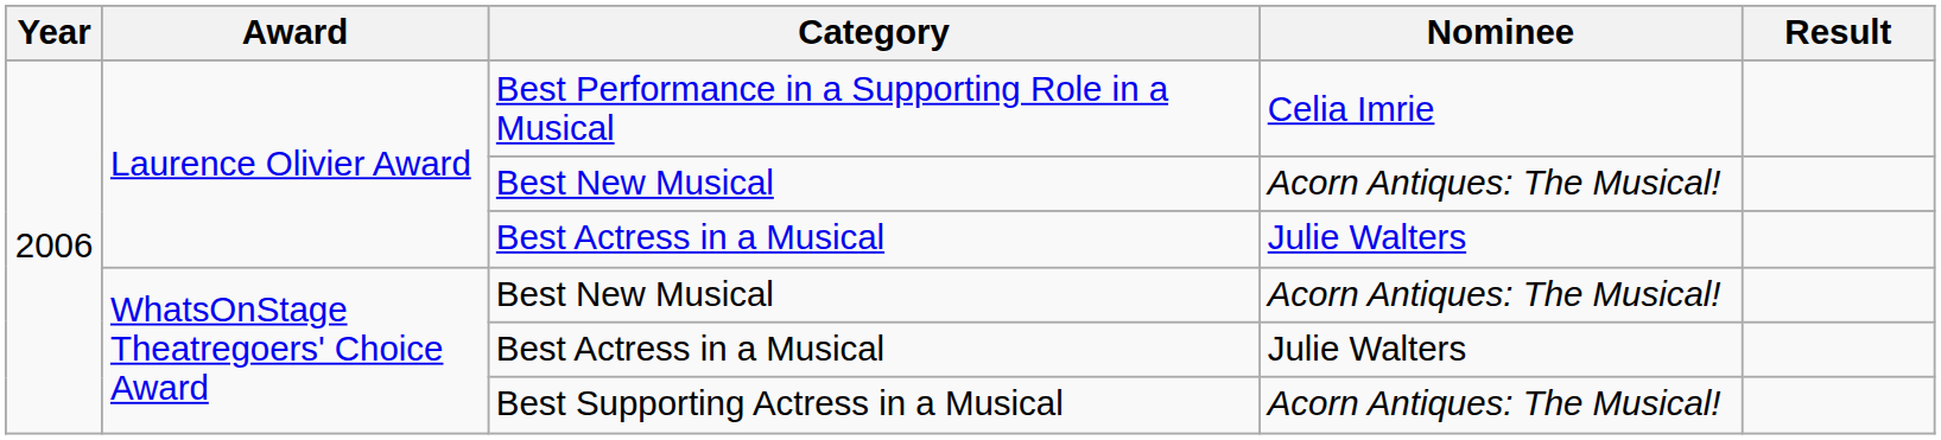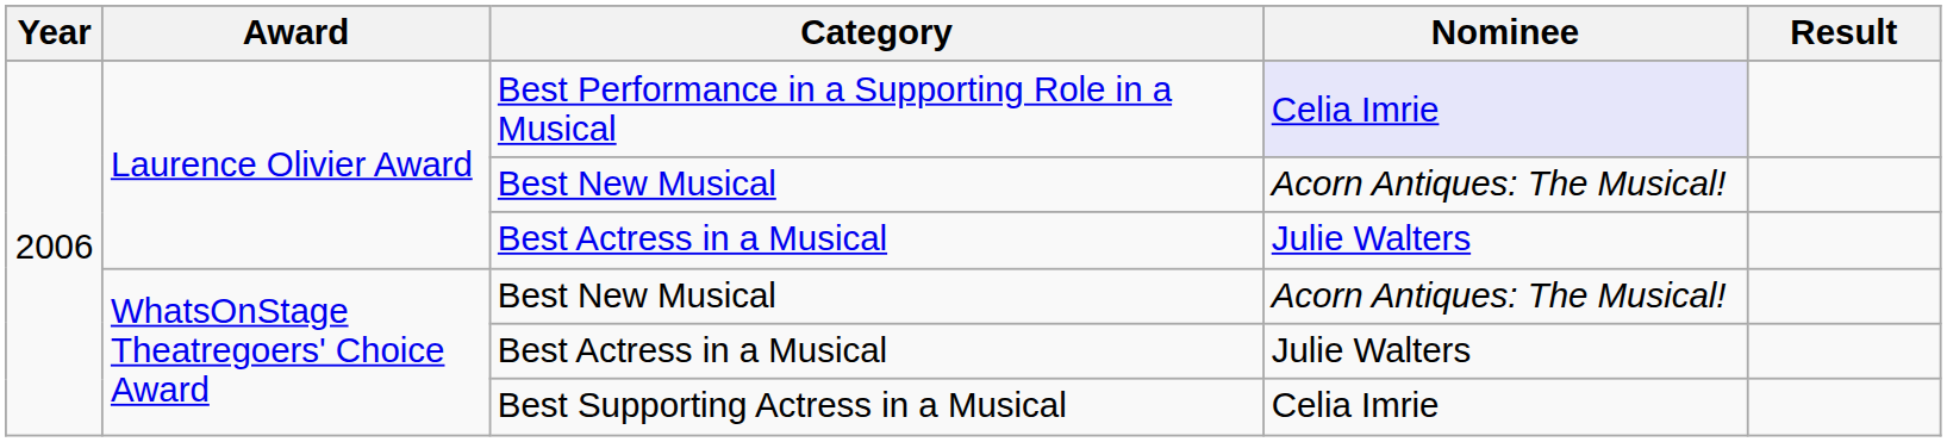Best Performance in a Supporting Role in a Musical | Nominee: no background -> lavender background
Best Supporting Actress in a Musical | Nominee: Acorn Antiques: The Musical! -> Celia Imrie
